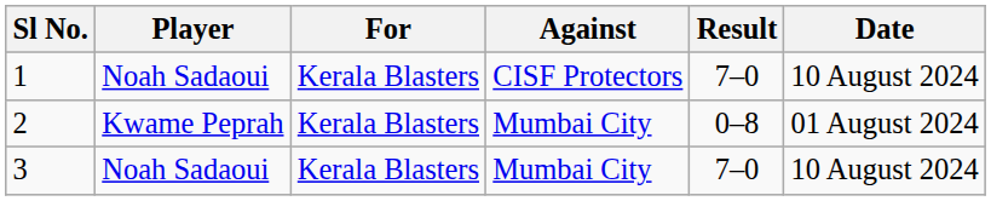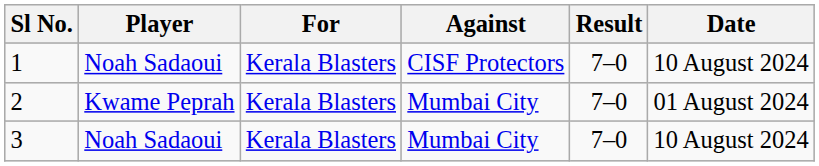2 | Result: 0–8 -> 7–0
